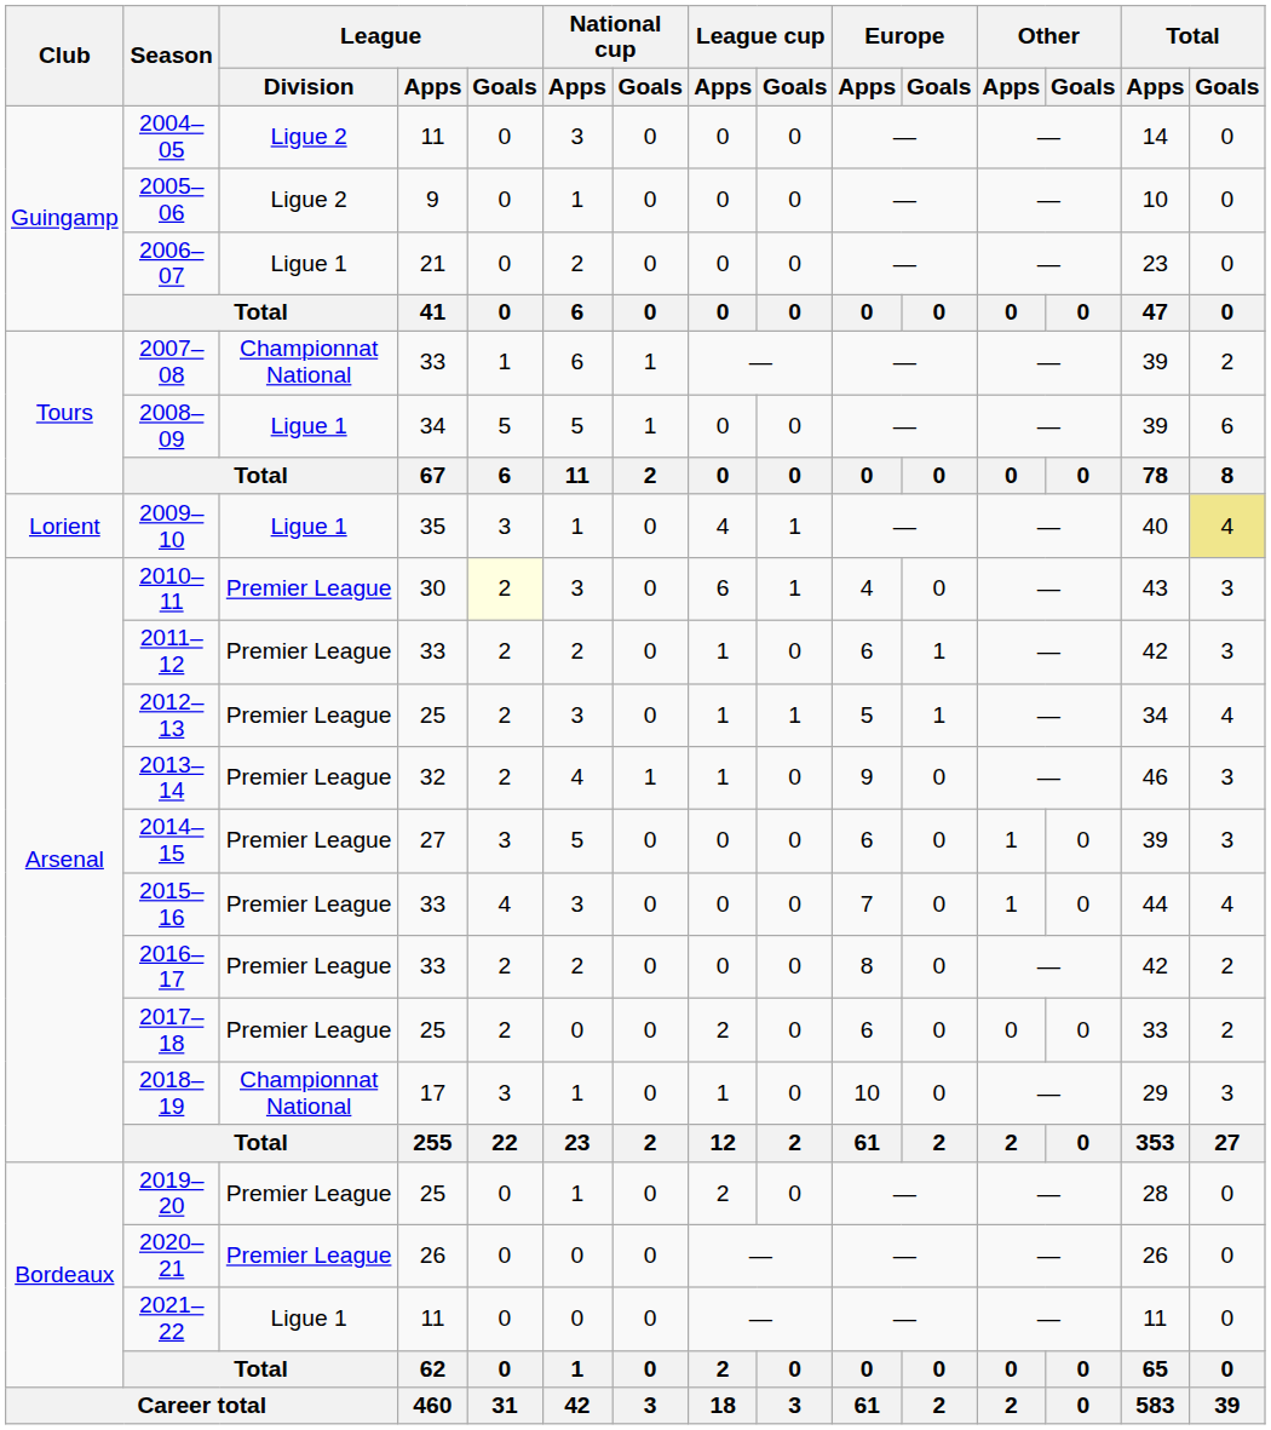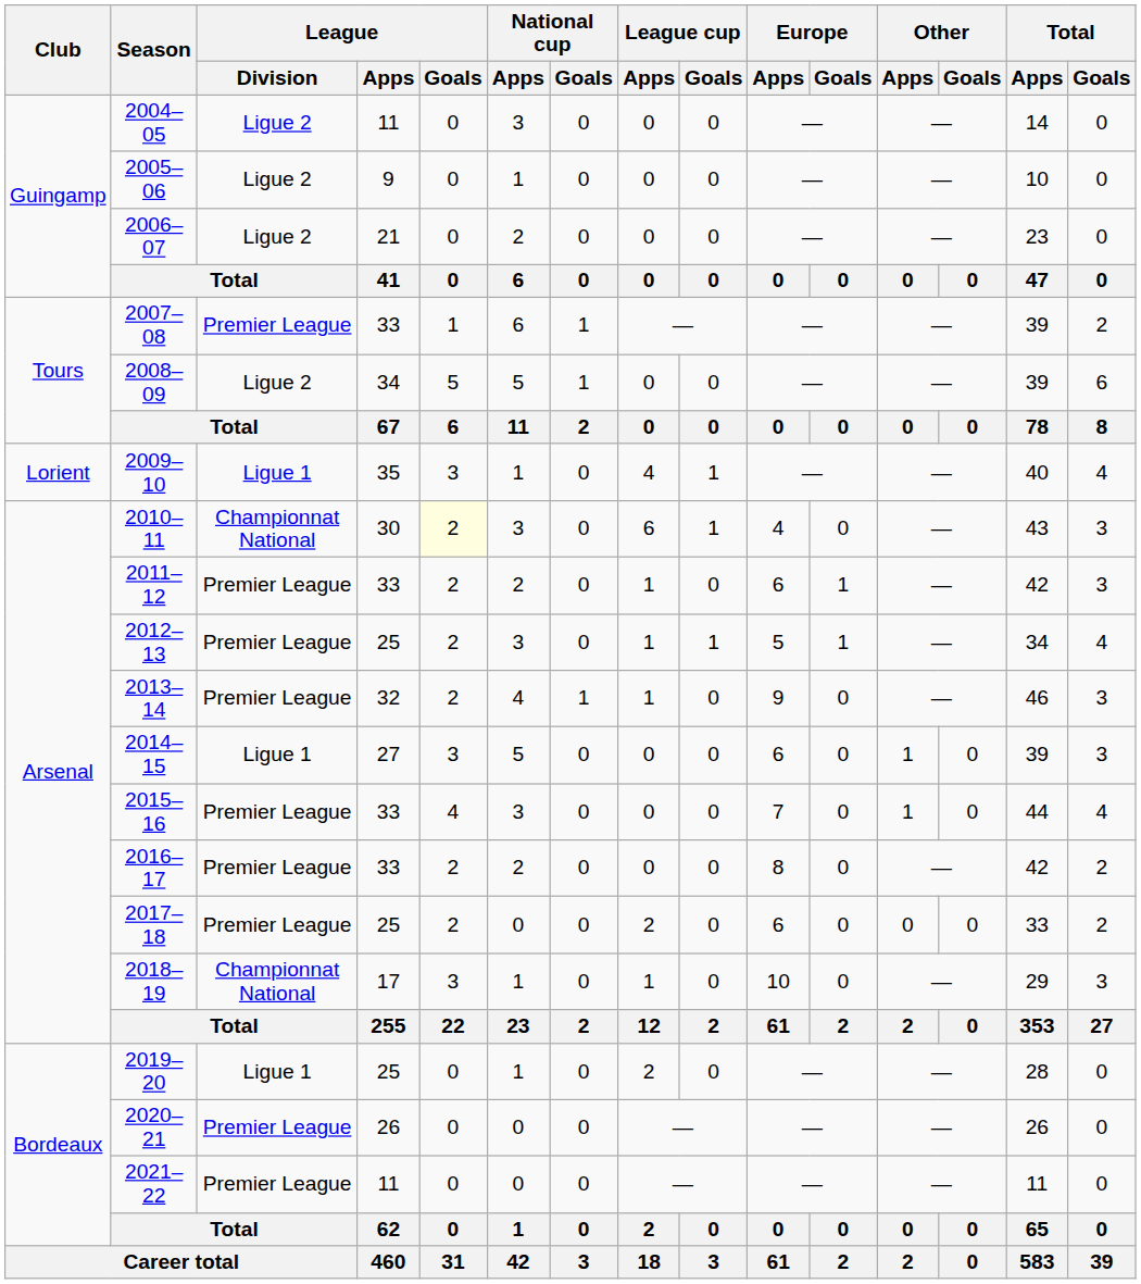2006–07 | League / Division: Ligue 1 -> Ligue 2
2007–08 | League / Division: Championnat National -> Premier League
2008–09 | League / Division: Ligue 1 -> Ligue 2
2009–10 | Total / Goals: khaki background -> no background
2010–11 | League / Division: Premier League -> Championnat National
2014–15 | League / Division: Premier League -> Ligue 1
2019–20 | League / Division: Premier League -> Ligue 1
2021–22 | League / Division: Ligue 1 -> Premier League
